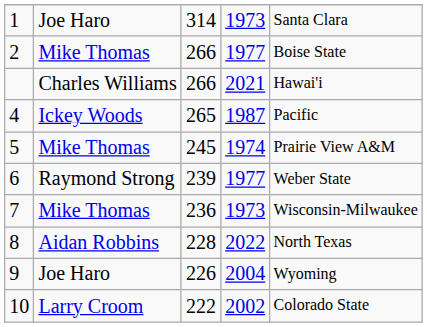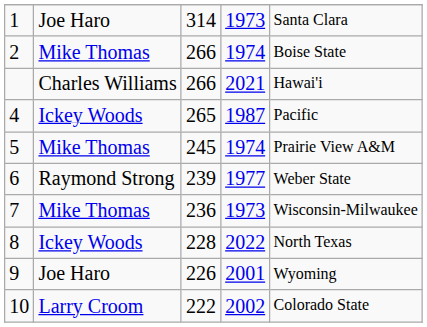2 | column 4: 1977 -> 1974
8 | column 2: Aidan Robbins -> Ickey Woods
9 | column 4: 2004 -> 2001
